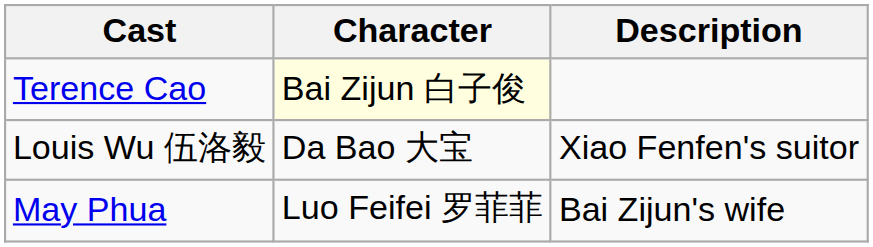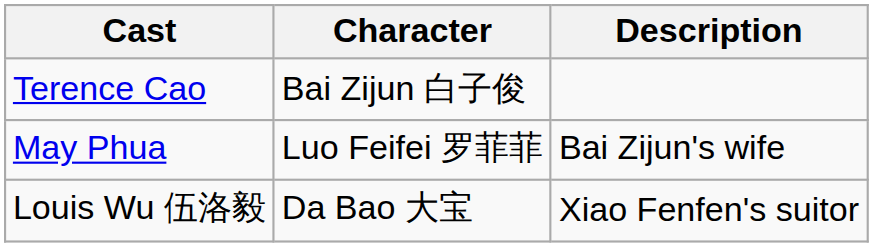Terence Cao | Character: lightyellow background -> no background
rows swapped: May Phua <-> Louis Wu 伍洛毅
